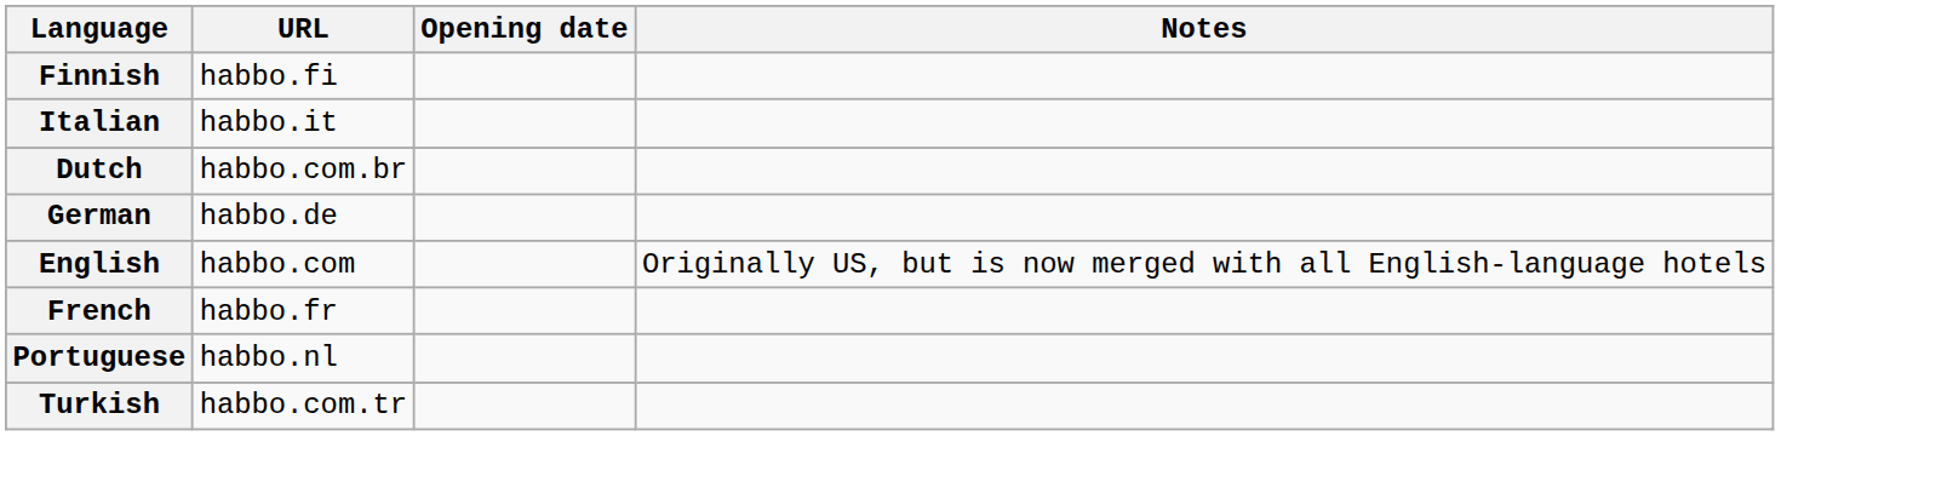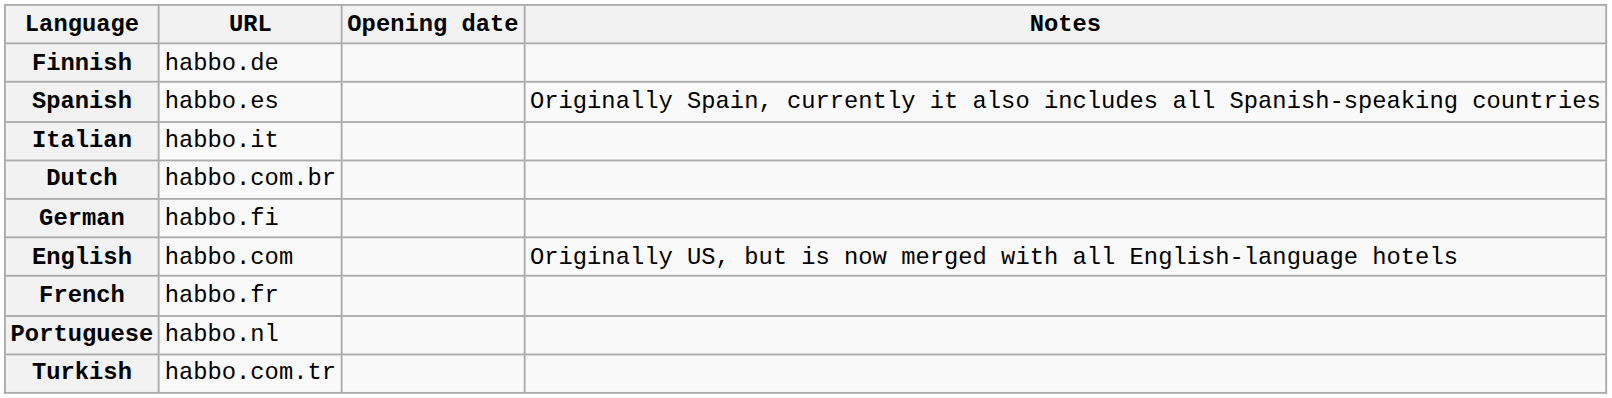Finnish | URL: habbo.fi -> habbo.de
+ row: Spanish | habbo.es | Originally Spain, currently it also includes all Spanish-speaking countries
German | URL: habbo.de -> habbo.fi
